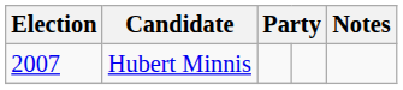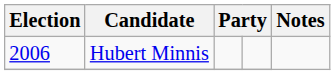Hubert Minnis | Election: 2007 -> 2006
